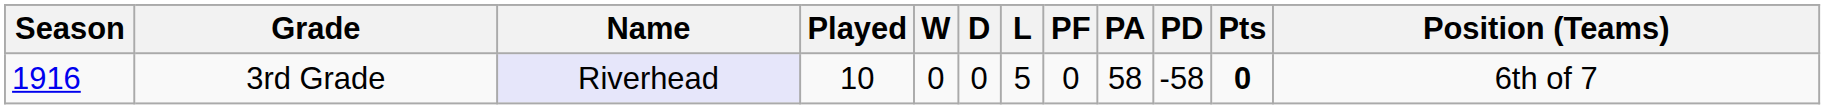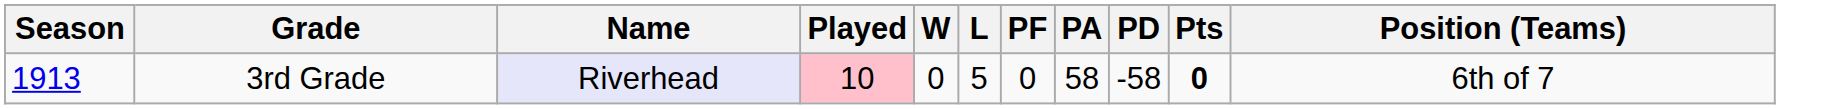- column: D | 0
3rd Grade | Season: 1916 -> 1913
3rd Grade | Played: no background -> pink background
